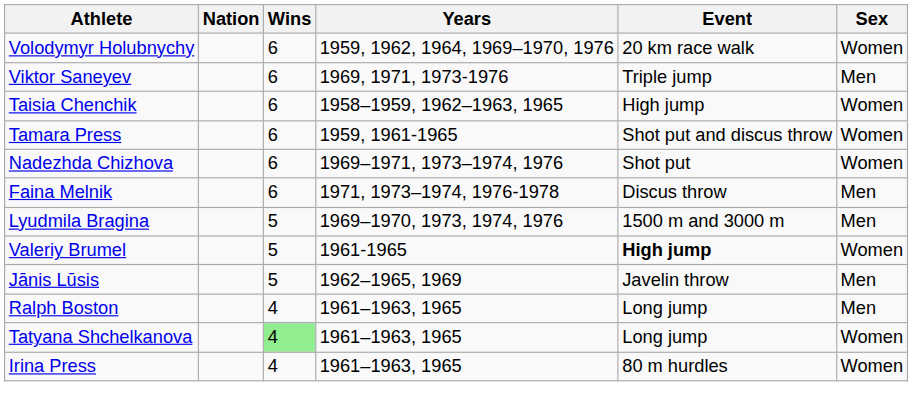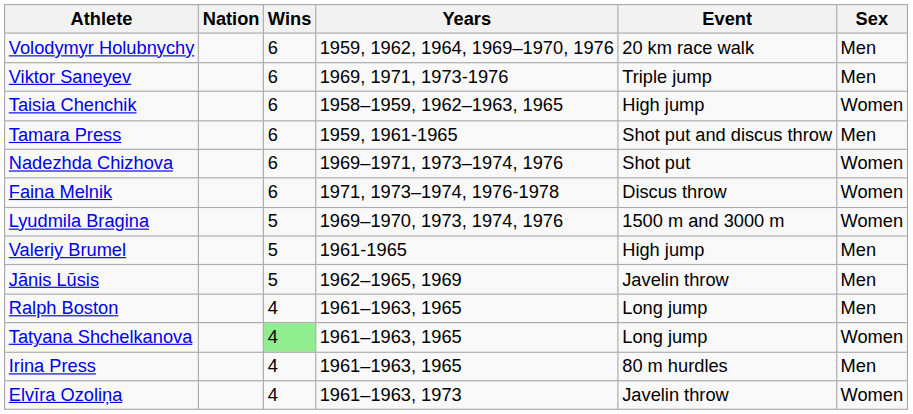Volodymyr Holubnychy | Sex: Women -> Men
Tamara Press | Sex: Women -> Men
Faina Melnik | Sex: Men -> Women
Lyudmila Bragina | Sex: Men -> Women
Valeriy Brumel | Event: bold -> normal
Valeriy Brumel | Sex: Women -> Men
Irina Press | Sex: Women -> Men
+ row: Elvīra Ozoliņa | 4 | 1961–1963, 1973 | Javelin throw | Women
